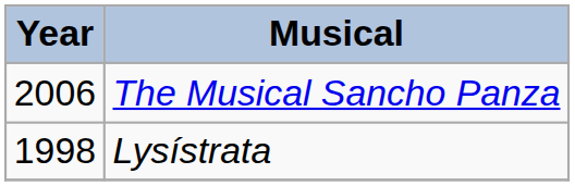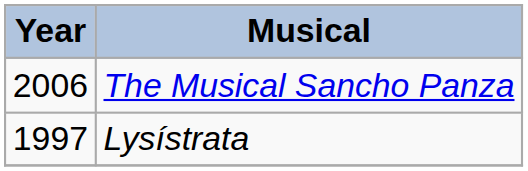Lysístrata | Year: 1998 -> 1997
